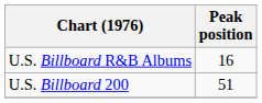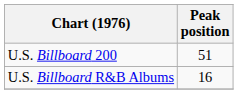rows swapped: U.S. Billboard 200 <-> U.S. Billboard R&B Albums
